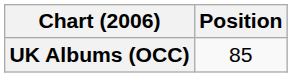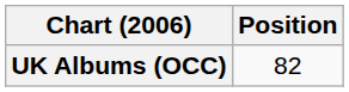UK Albums (OCC) | Position: 85 -> 82
